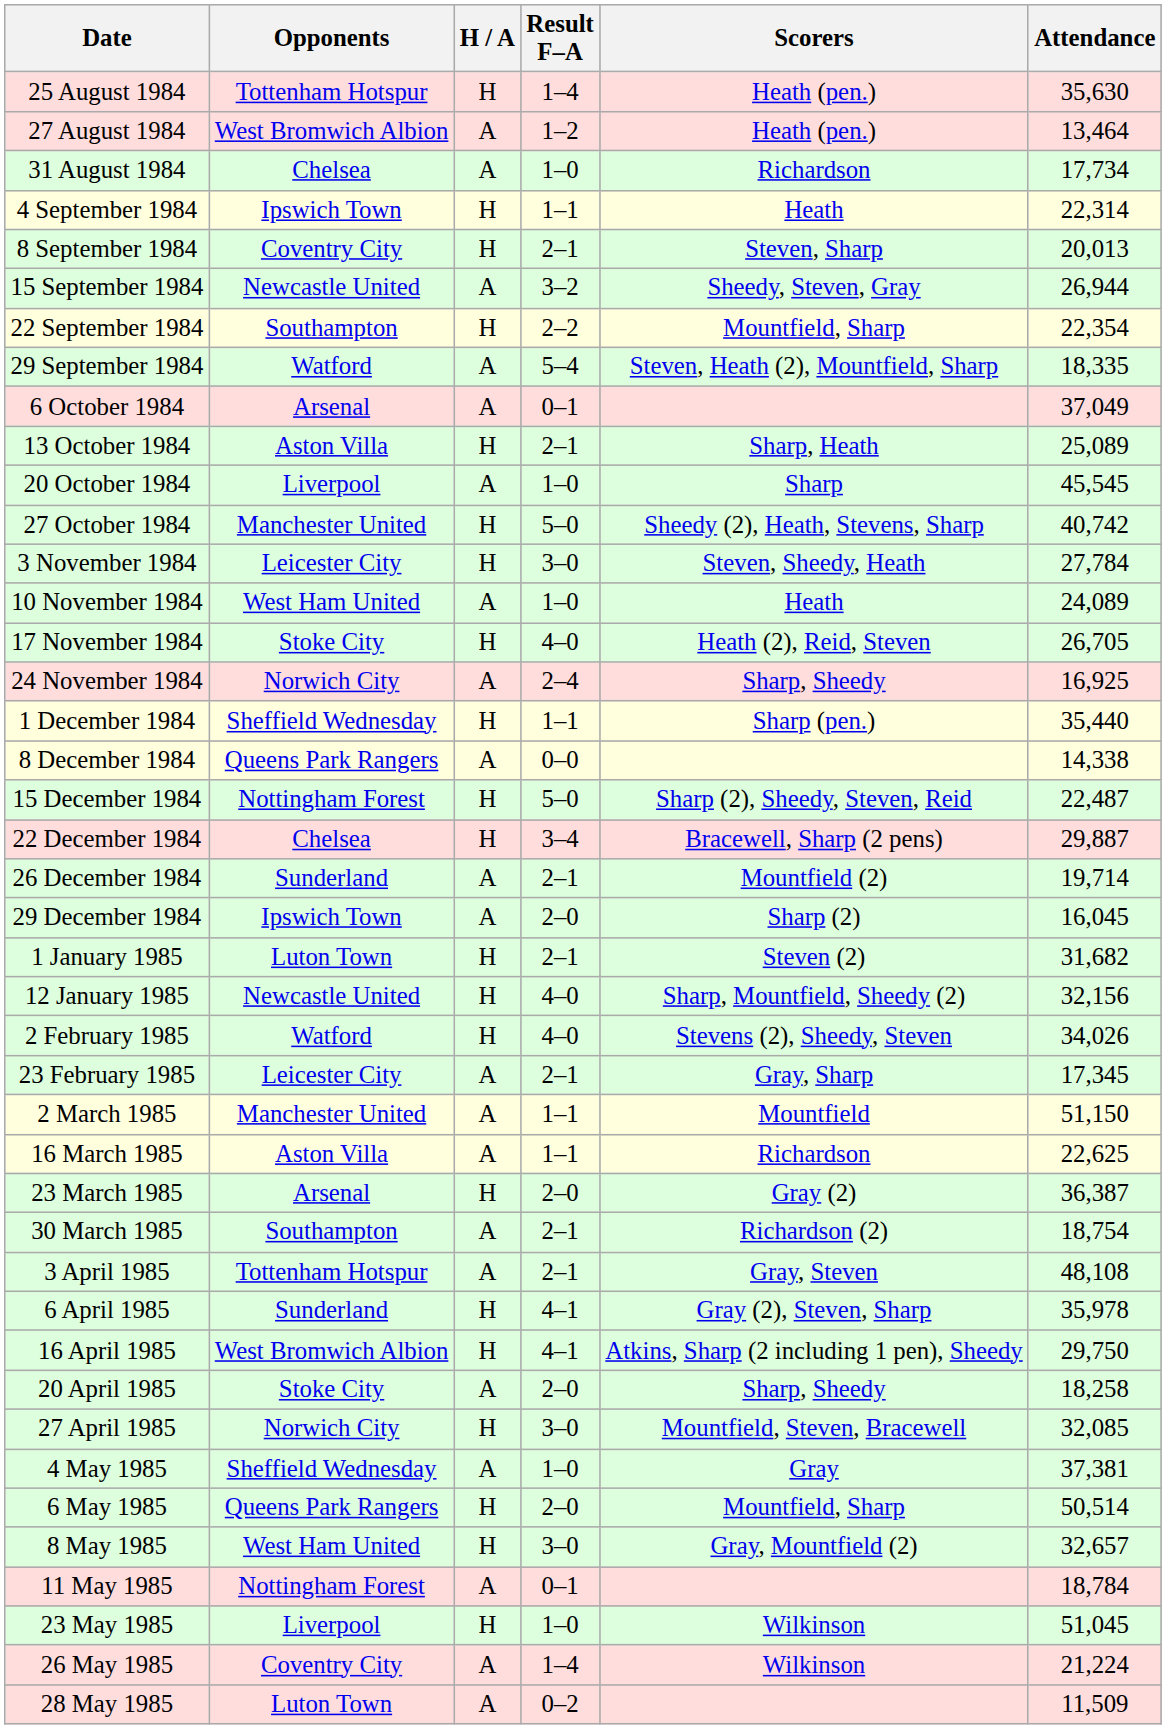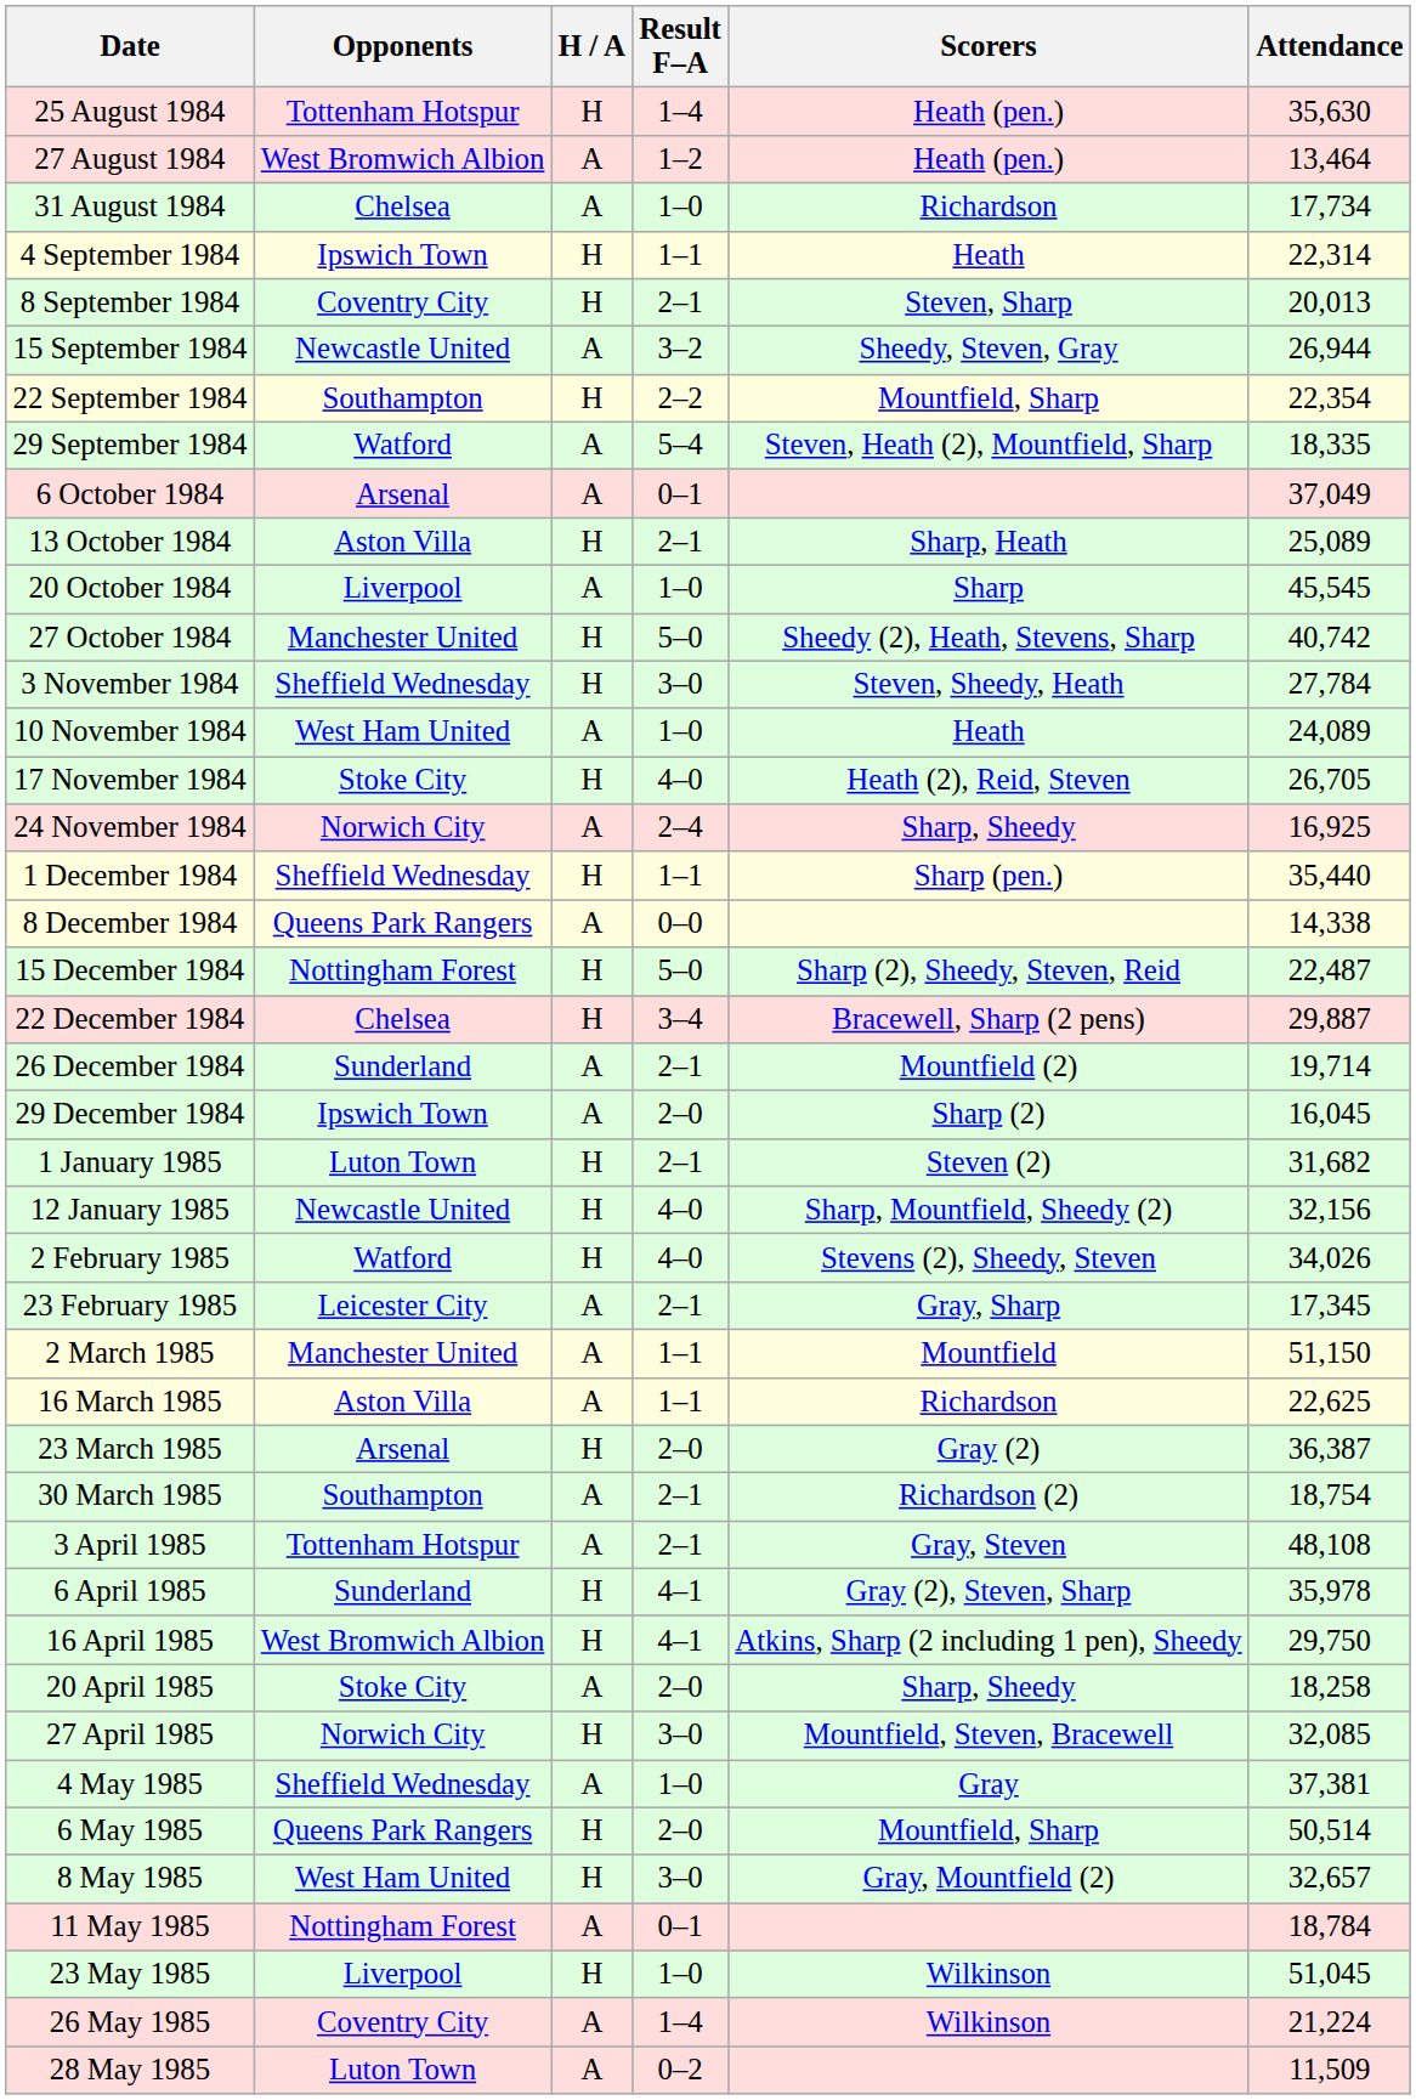3 November 1984 | Opponents: Leicester City -> Sheffield Wednesday
